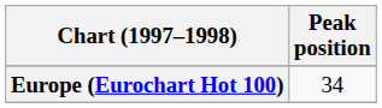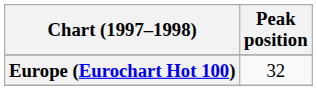Europe (Eurochart Hot 100) | Peak position: 34 -> 32
